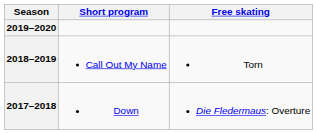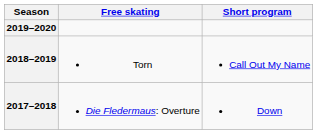columns swapped: Short program <-> Free skating
